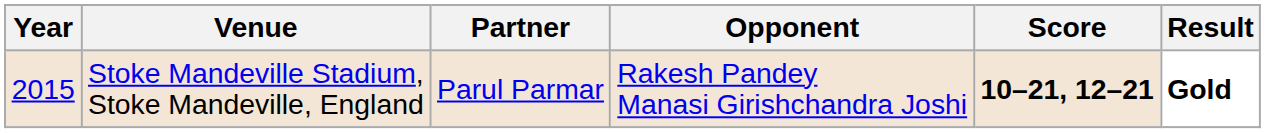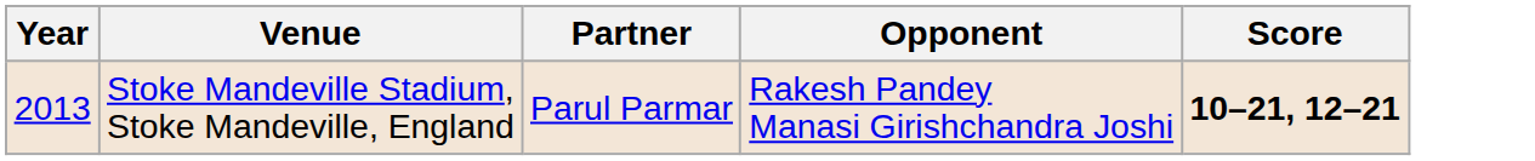- column: Result | Gold
Stoke Mandeville Stadium, Stoke Mandeville, England | Year: 2015 -> 2013
